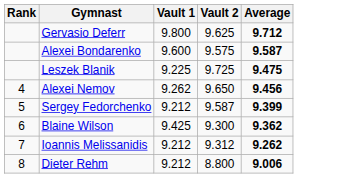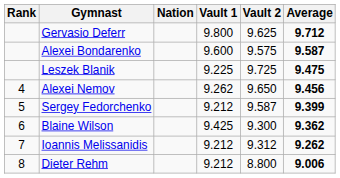+ column: Nation
